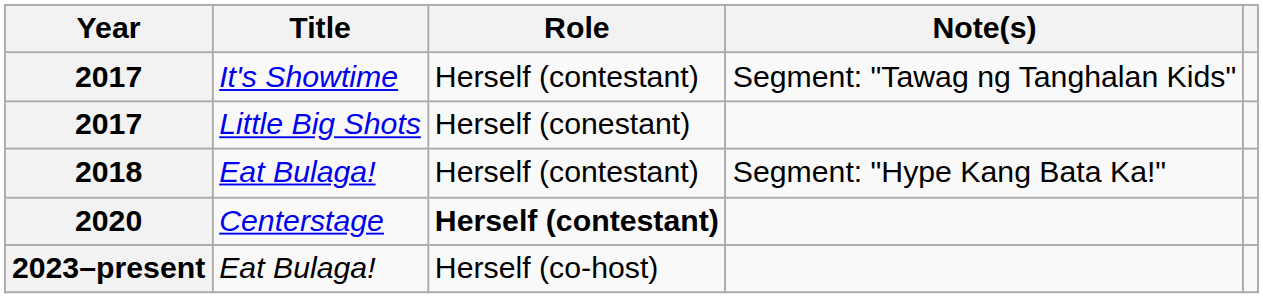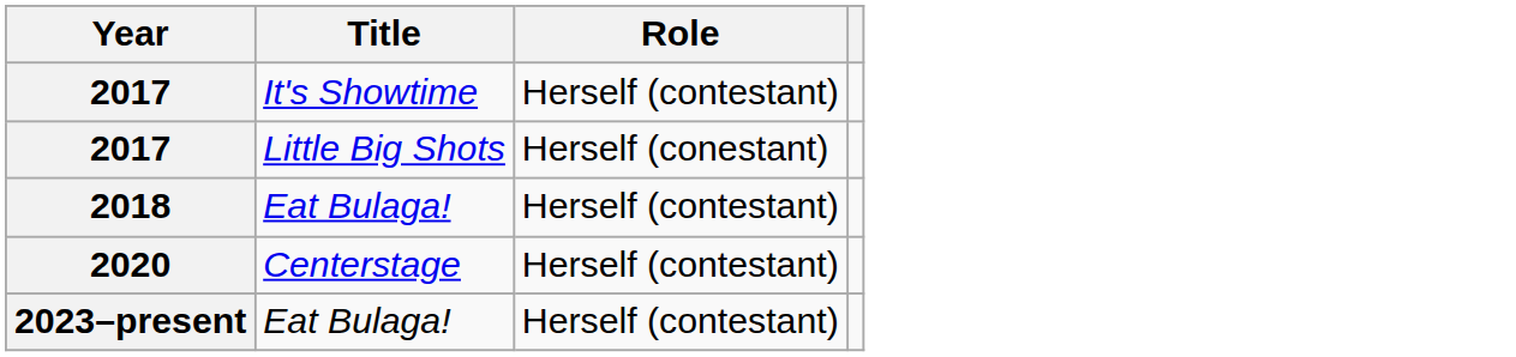- column: Note(s) | Segment: "Tawag ng Tanghalan Kids" | Segment: "Hype Kang Bata Ka!"
2020 | Role: bold -> normal
2023–present | Role: Herself (co-host) -> Herself (contestant)
